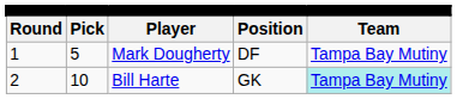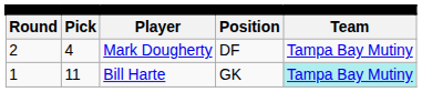Mark Dougherty | column 1: 1 -> 2
Mark Dougherty | column 2: 5 -> 4
Bill Harte | column 1: 2 -> 1
Bill Harte | column 2: 10 -> 11
